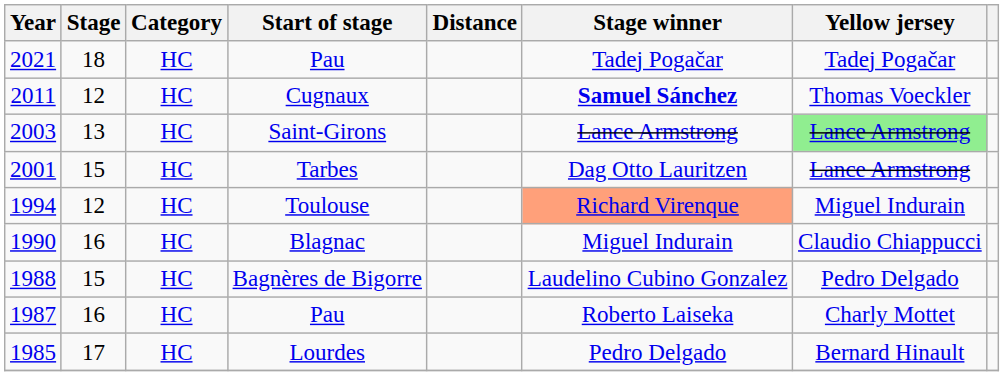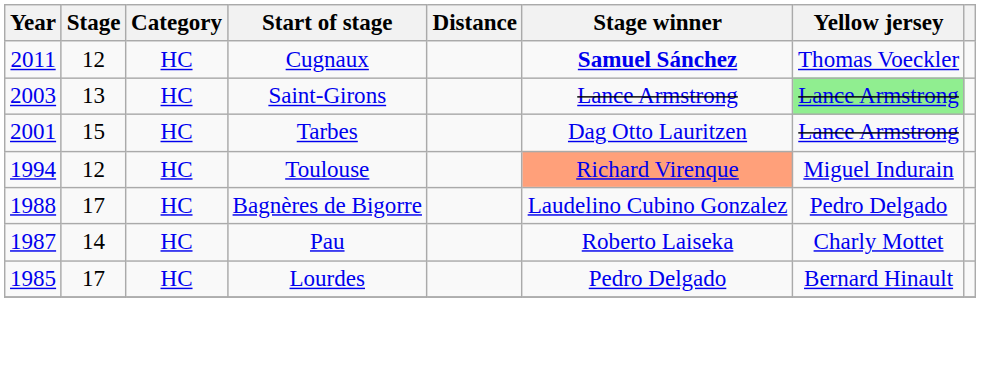- row: 2021 | 18 | HC | Pau | Tadej Pogačar | Tadej Pogačar
- row: 1990 | 16 | HC | Blagnac | Miguel Indurain | Claudio Chiappucci
1988 | Stage: 15 -> 17
1987 | Stage: 16 -> 14
